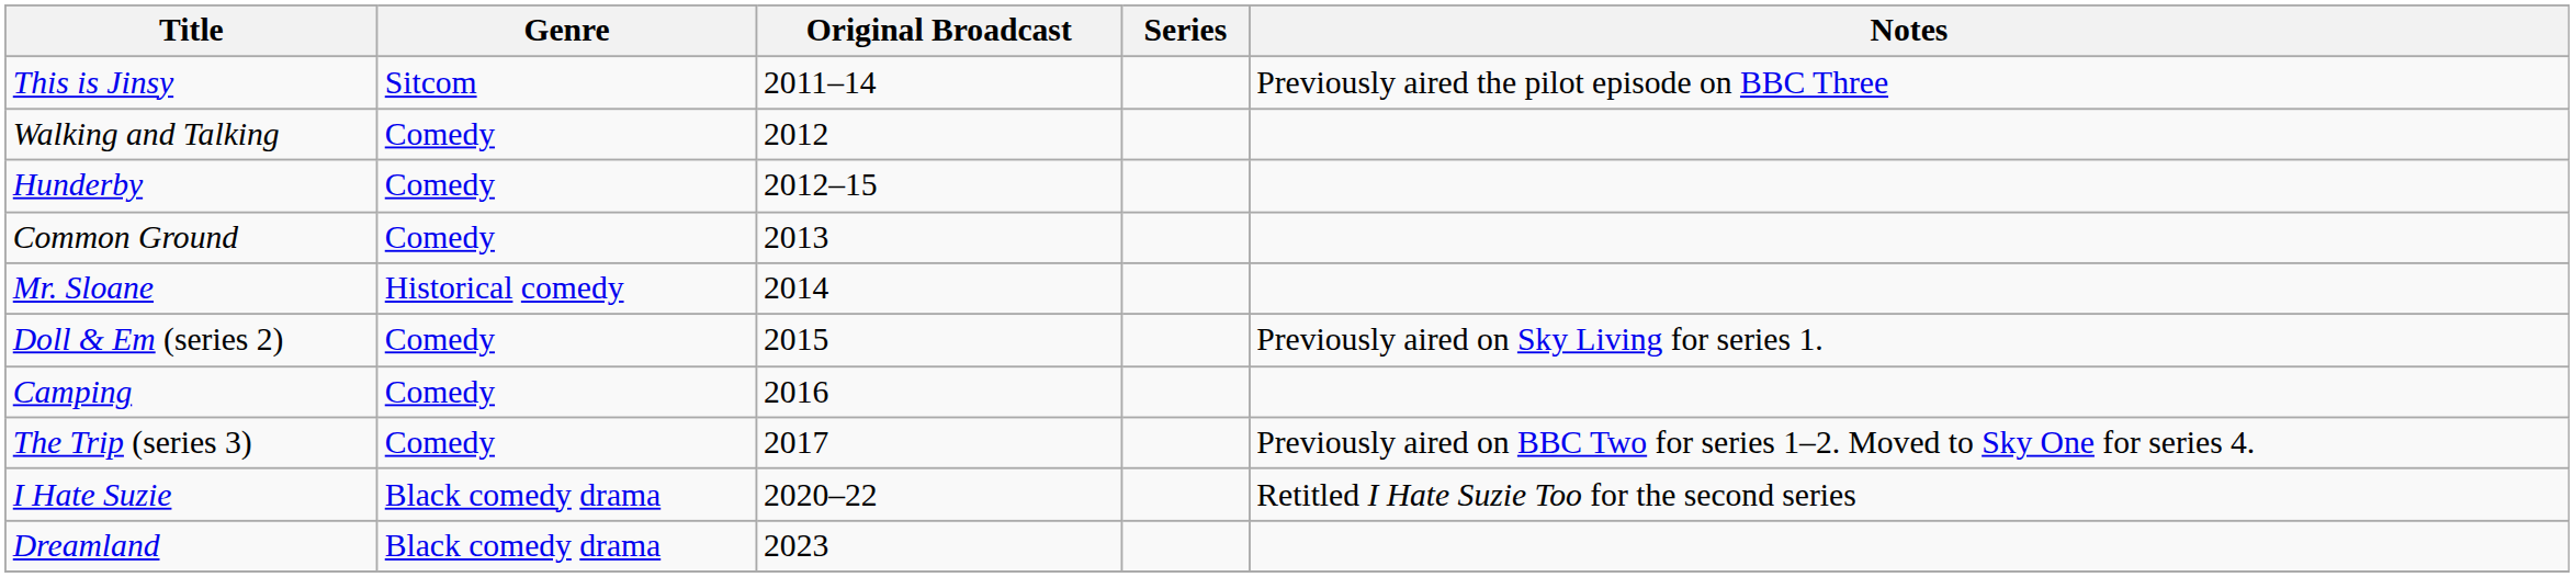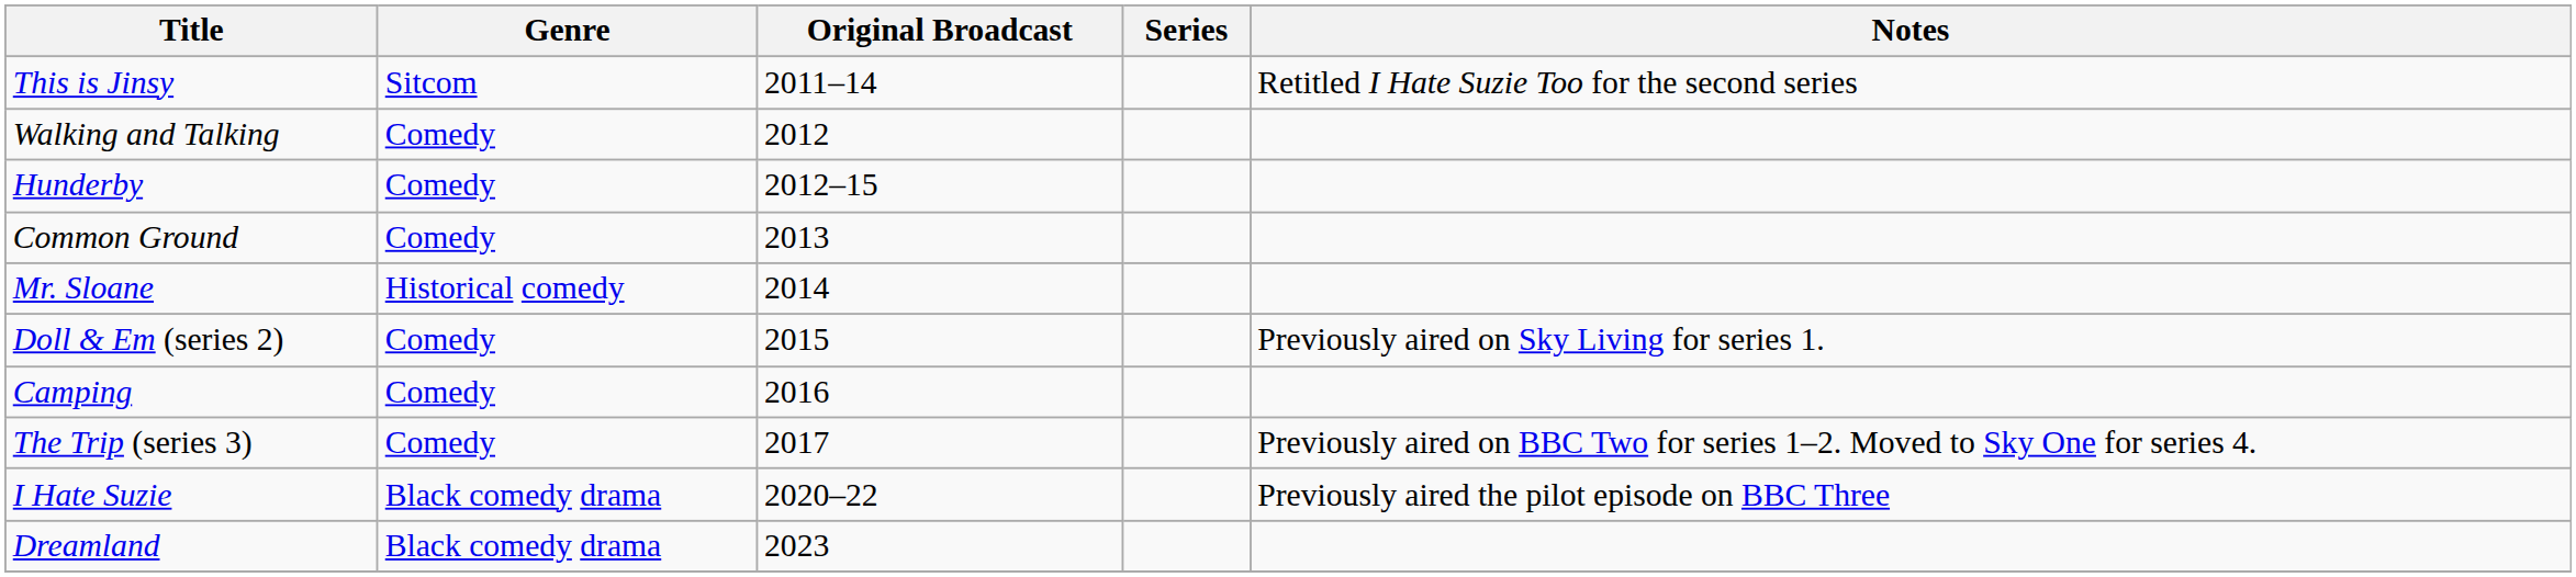This is Jinsy | Notes: Previously aired the pilot episode on BBC Three -> Retitled I Hate Suzie Too for the second series
I Hate Suzie | Notes: Retitled I Hate Suzie Too for the second series -> Previously aired the pilot episode on BBC Three
